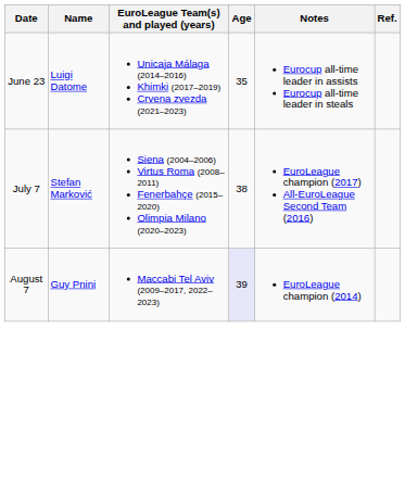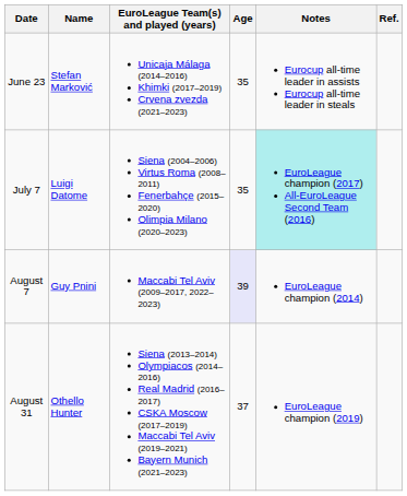June 23 | Name: Luigi Datome -> Stefan Marković
July 7 | Name: Stefan Marković -> Luigi Datome
July 7 | Age: 38 -> 35
July 7 | Notes: no background -> paleturquoise background
+ row: August 31 | Othello Hunter | Siena (2013–2014) Olympiacos (2014–2016) Real Madrid (2016–2017) CSKA Moscow (2017–2019) Maccabi Tel Aviv (2019–2021) Bayern Munich (2021–2023) | 37 | EuroLeague champion (2019)
